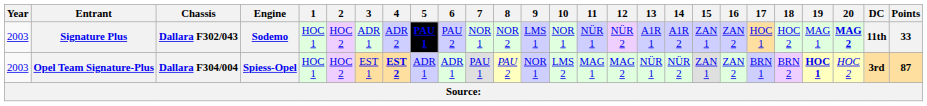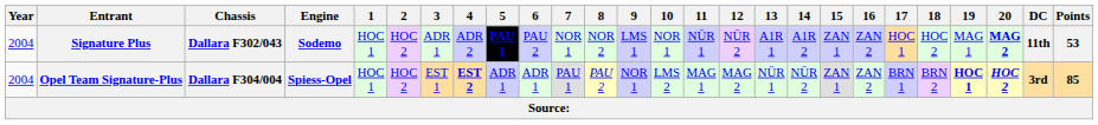Signature Plus | Year: 2003 -> 2004
Signature Plus | Points: 33 -> 53
Opel Team Signature-Plus | Year: 2003 -> 2004
Opel Team Signature-Plus | 20: normal -> bold
Opel Team Signature-Plus | Points: 87 -> 85
